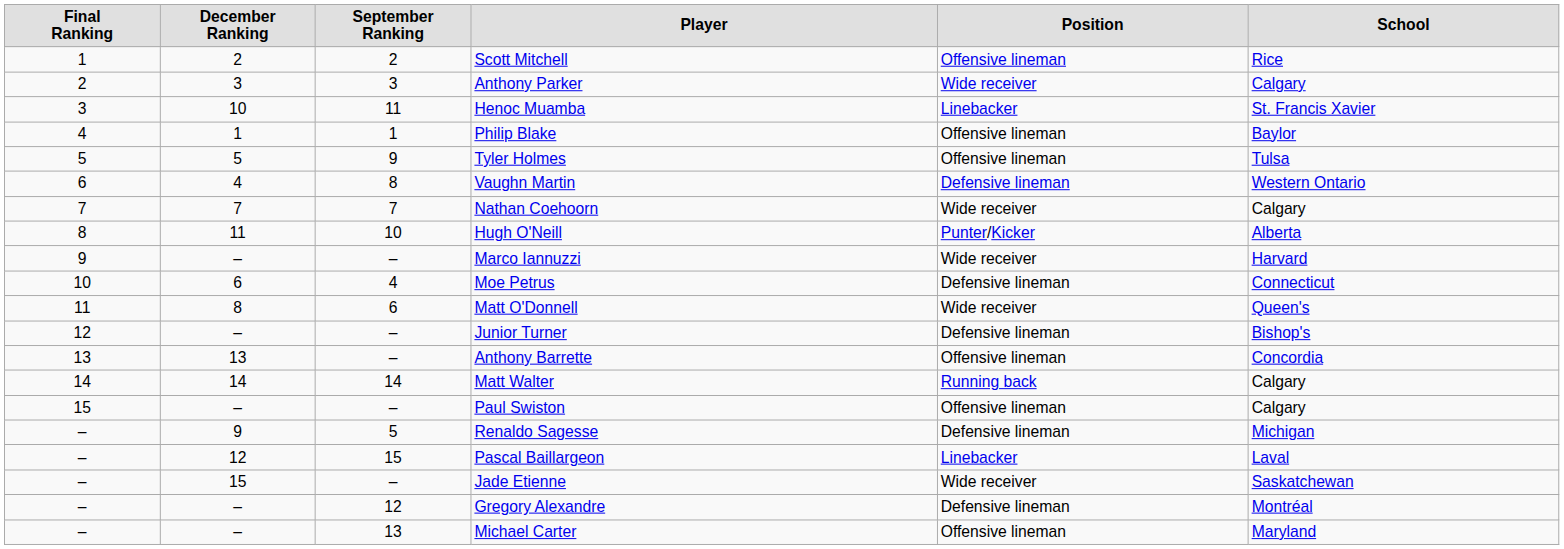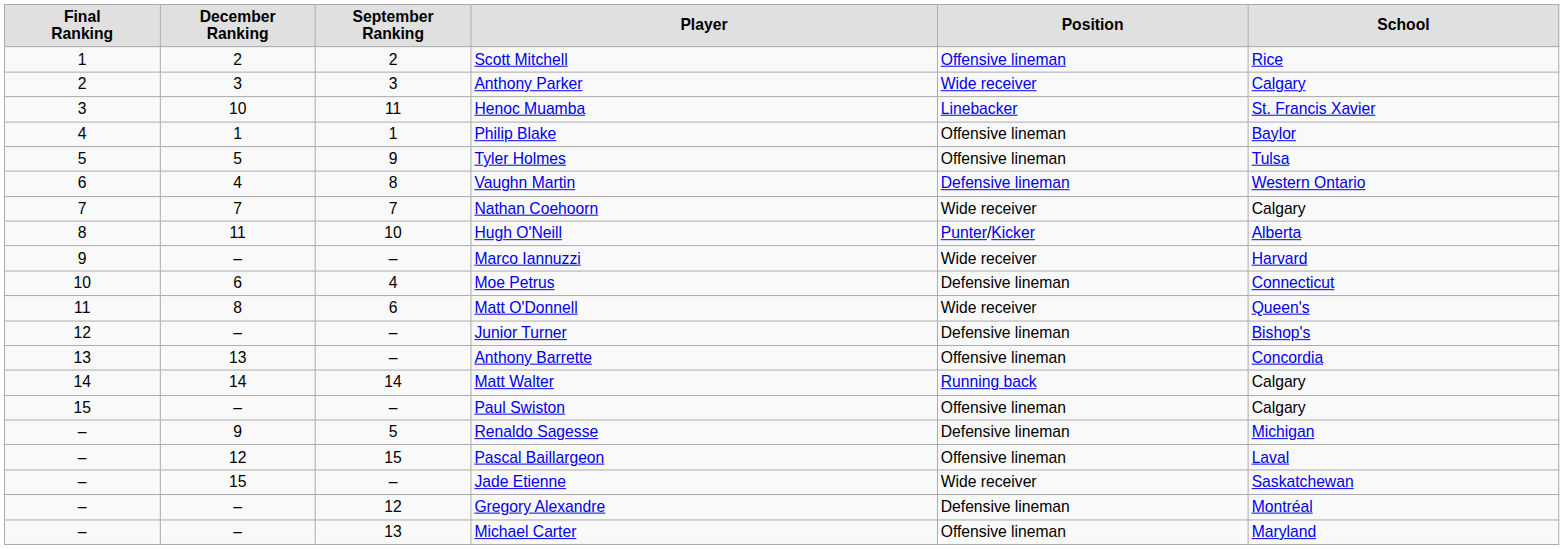Pascal Baillargeon | Position: Linebacker -> Offensive lineman
